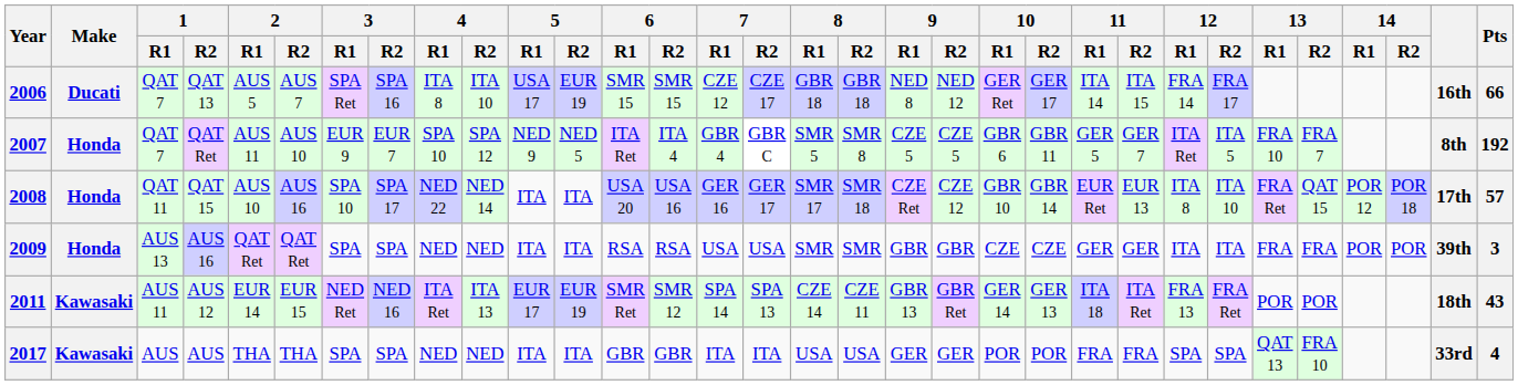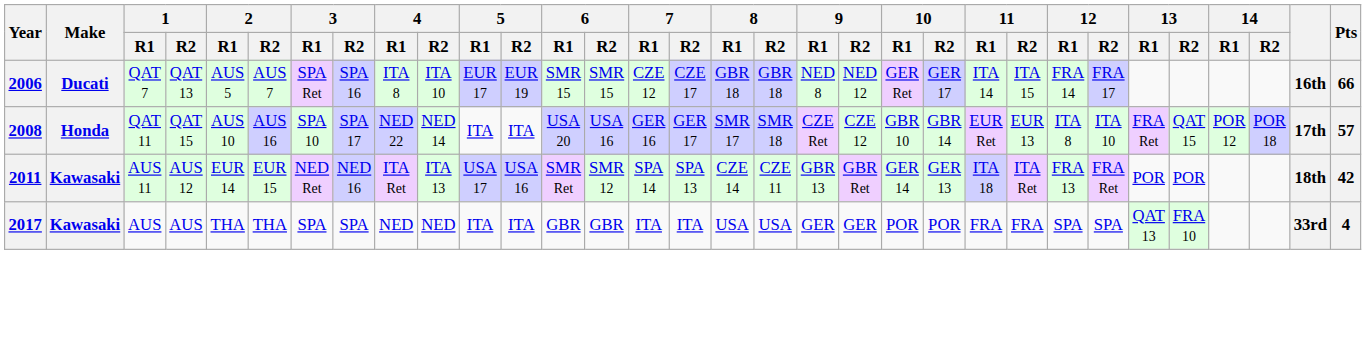2006 | 5 / R1: USA 17 -> EUR 17
- row: 2007 | Honda | QAT 7 | QAT Ret | AUS 11 | AUS 10 | EUR 9 | EUR 7 | SPA 10 | SPA 12 | NED 9 | NED 5 | ITA Ret | ITA 4 | GBR 4 | GBR C | SMR 5 | SMR 8 | CZE 5 | CZE 5 | GBR 6 | GBR 11 | GER 5 | GER 7 | ITA Ret | ITA 5 | FRA 10 | FRA 7 | 8th | 192
- row: 2009 | Honda | AUS 13 | AUS 16 | QAT Ret | QAT Ret | SPA | SPA | NED | NED | ITA | ITA | RSA | RSA | USA | USA | SMR | SMR | GBR | GBR | CZE | CZE | GER | GER | ITA | ITA | FRA | FRA | POR | POR | 39th | 3
2011 | 5 / R1: EUR 17 -> USA 17
2011 | 5 / R2: EUR 19 -> USA 16
2011 | Pts: 43 -> 42
